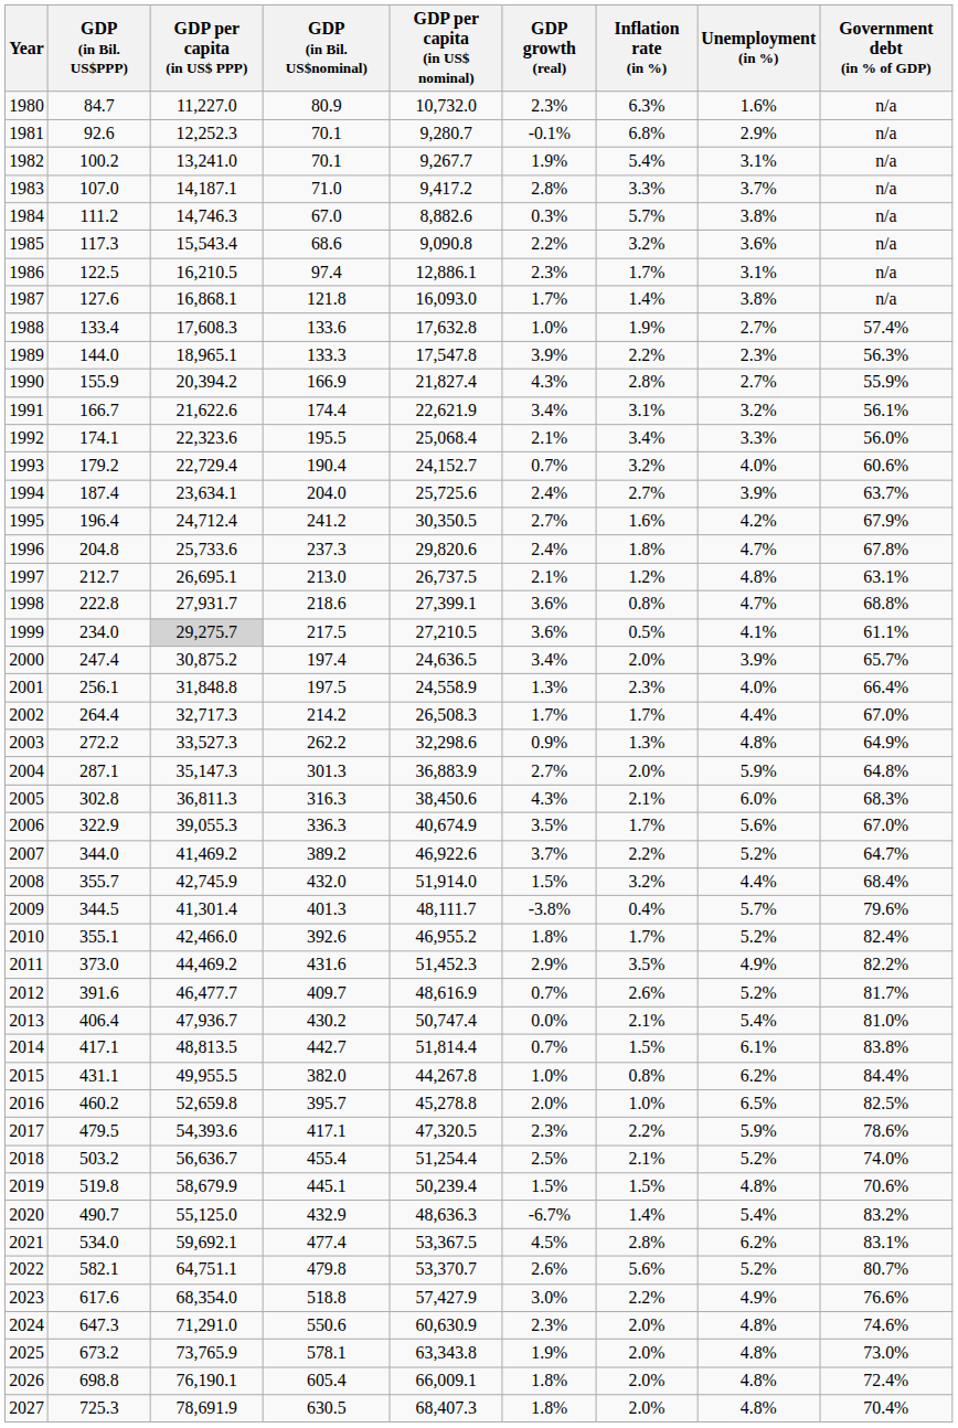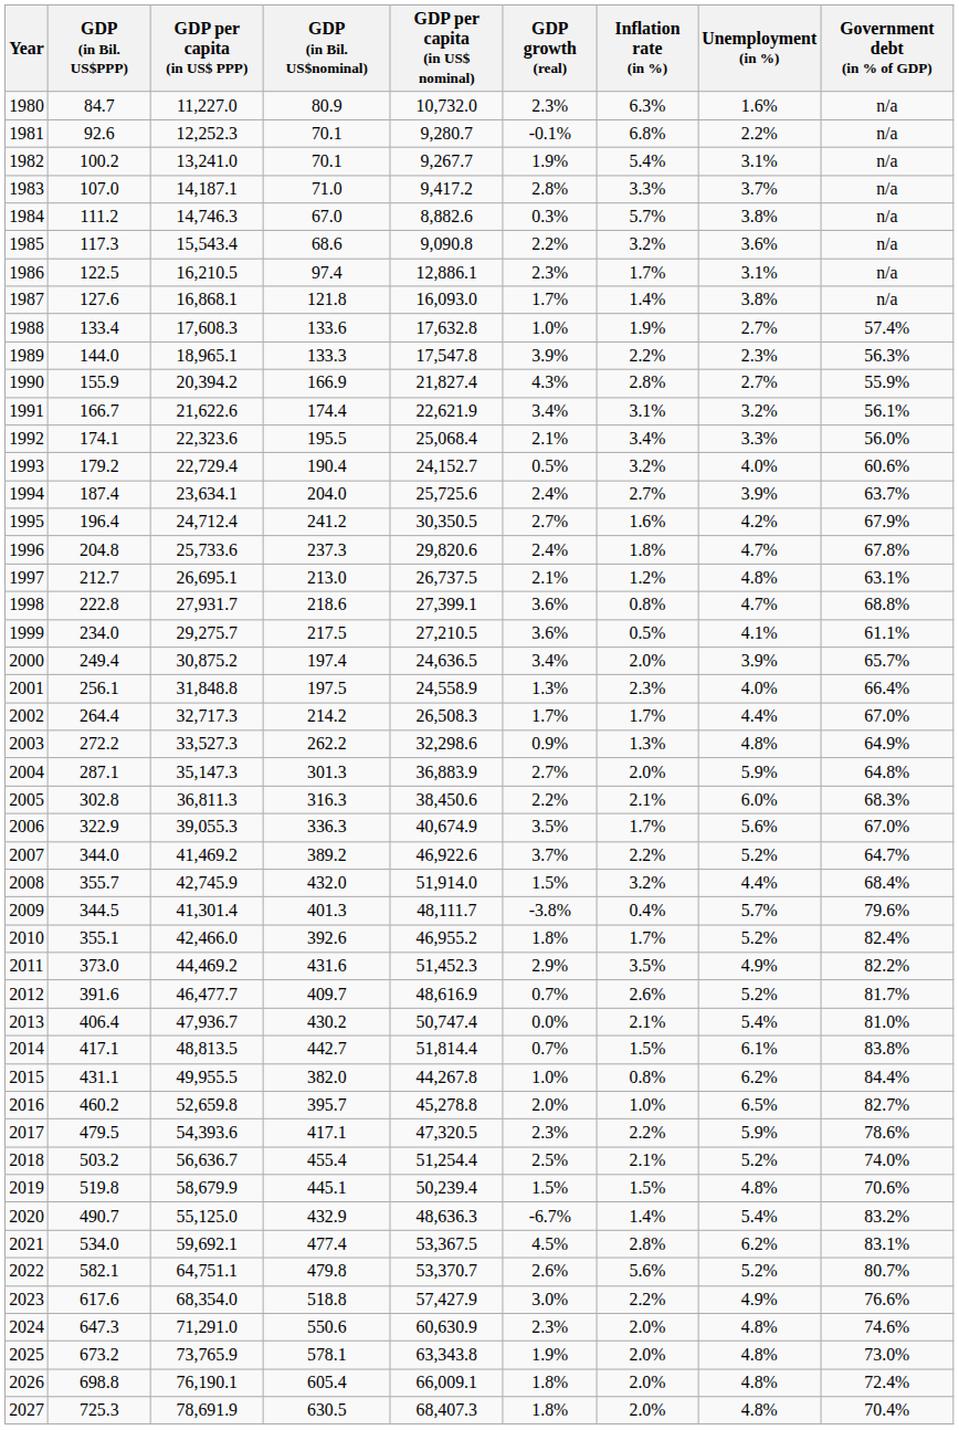1981 | Unemployment (in %): 2.9% -> 2.2%
1993 | GDP growth (real): 0.7% -> 0.5%
1999 | GDP per capita (in US$ PPP): lightgrey background -> no background
2000 | GDP (in Bil. US$PPP): 247.4 -> 249.4
2005 | GDP growth (real): 4.3% -> 2.2%
2016 | Government debt (in % of GDP): 82.5% -> 82.7%
